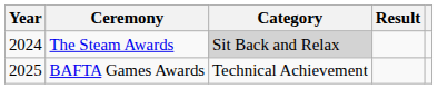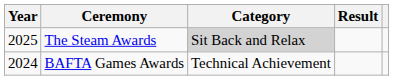The Steam Awards | Year: 2024 -> 2025
BAFTA Games Awards | Year: 2025 -> 2024
